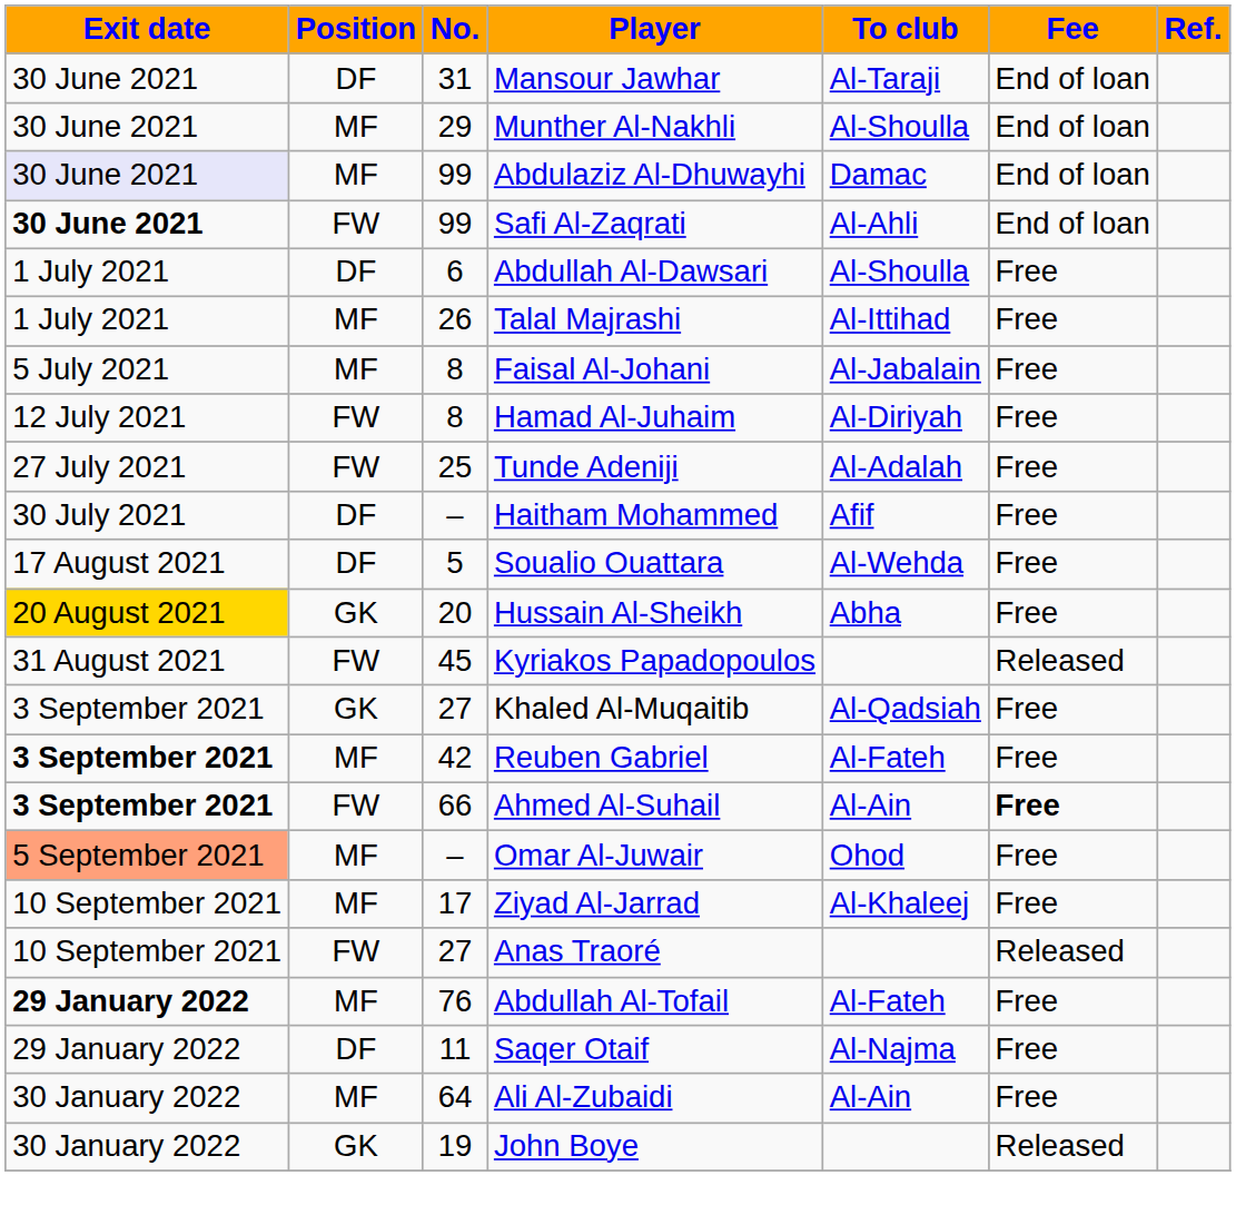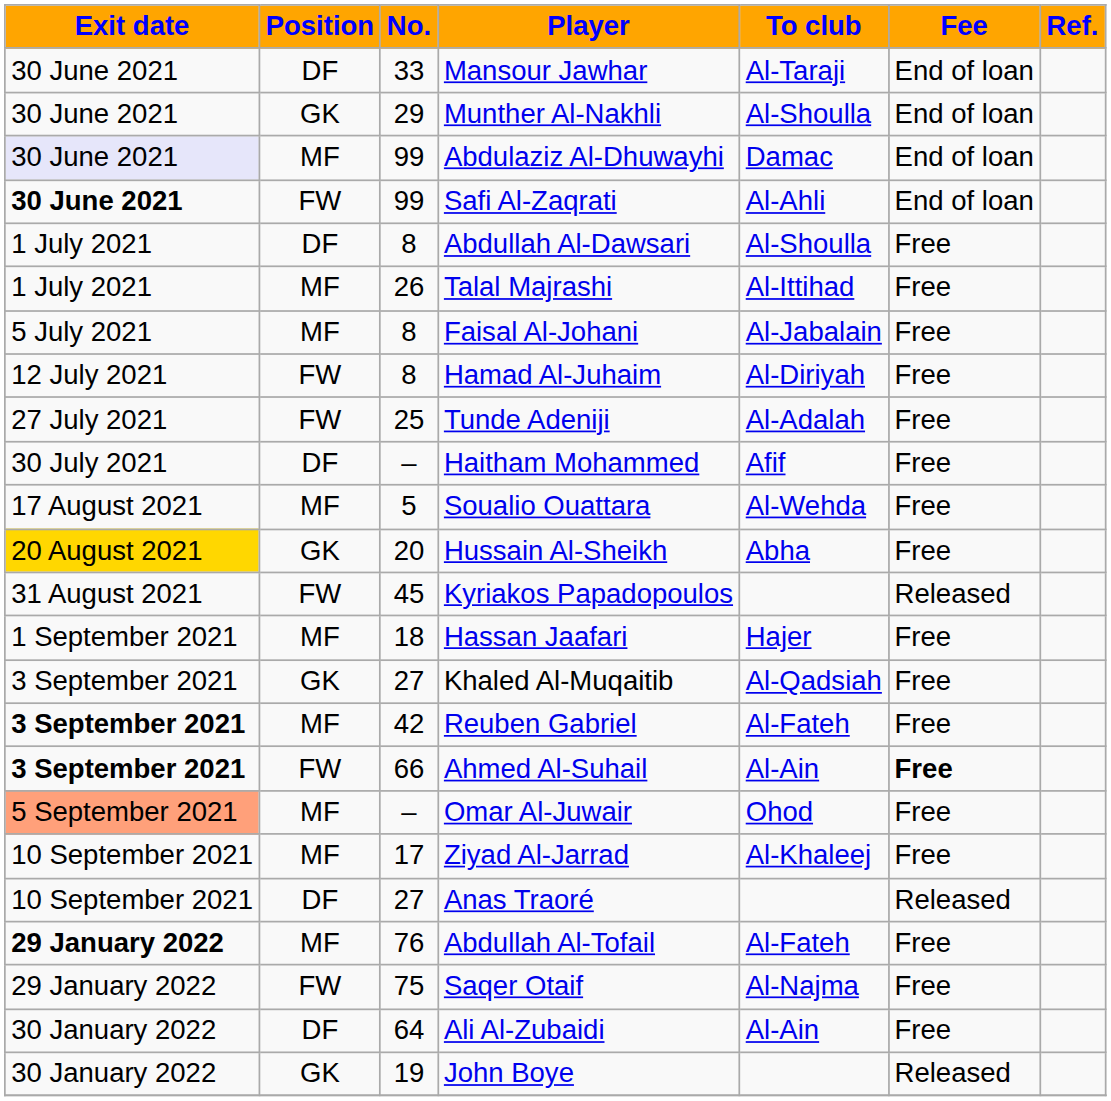Mansour Jawhar | No.: 31 -> 33
Munther Al-Nakhli | Position: MF -> GK
Abdullah Al-Dawsari | No.: 6 -> 8
Soualio Ouattara | Position: DF -> MF
+ row: 1 September 2021 | MF | 18 | Hassan Jaafari | Hajer | Free
Anas Traoré | Position: FW -> DF
Saqer Otaif | Position: DF -> FW
Saqer Otaif | No.: 11 -> 75
Ali Al-Zubaidi | Position: MF -> DF
